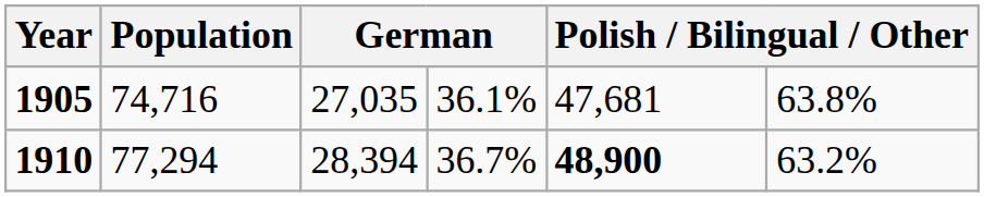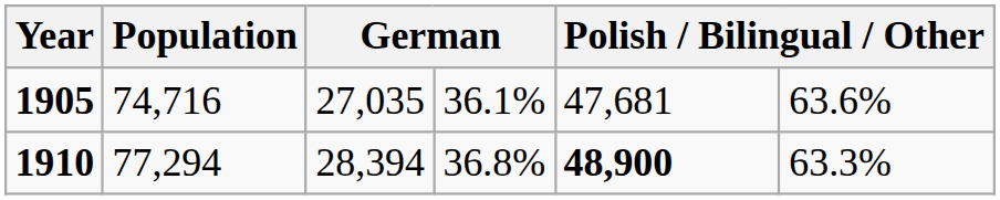1905 | column 6: 63.8% -> 63.6%
1910 | column 4: 36.7% -> 36.8%
1910 | column 6: 63.2% -> 63.3%
